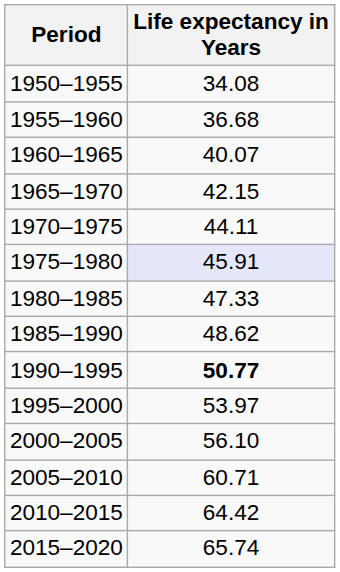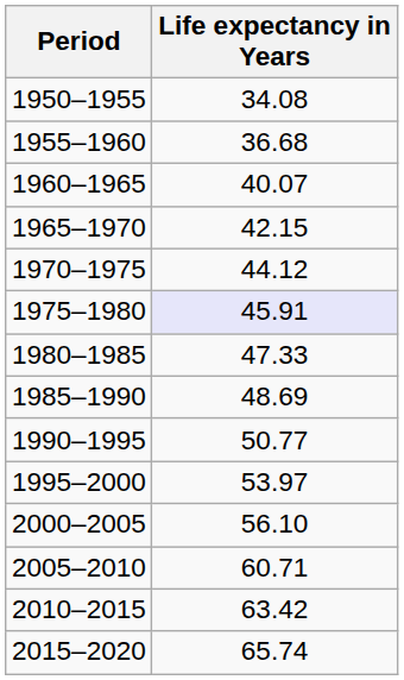1970–1975 | Life expectancy in Years: 44.11 -> 44.12
1985–1990 | Life expectancy in Years: 48.62 -> 48.69
1990–1995 | Life expectancy in Years: bold -> normal
2010–2015 | Life expectancy in Years: 64.42 -> 63.42
